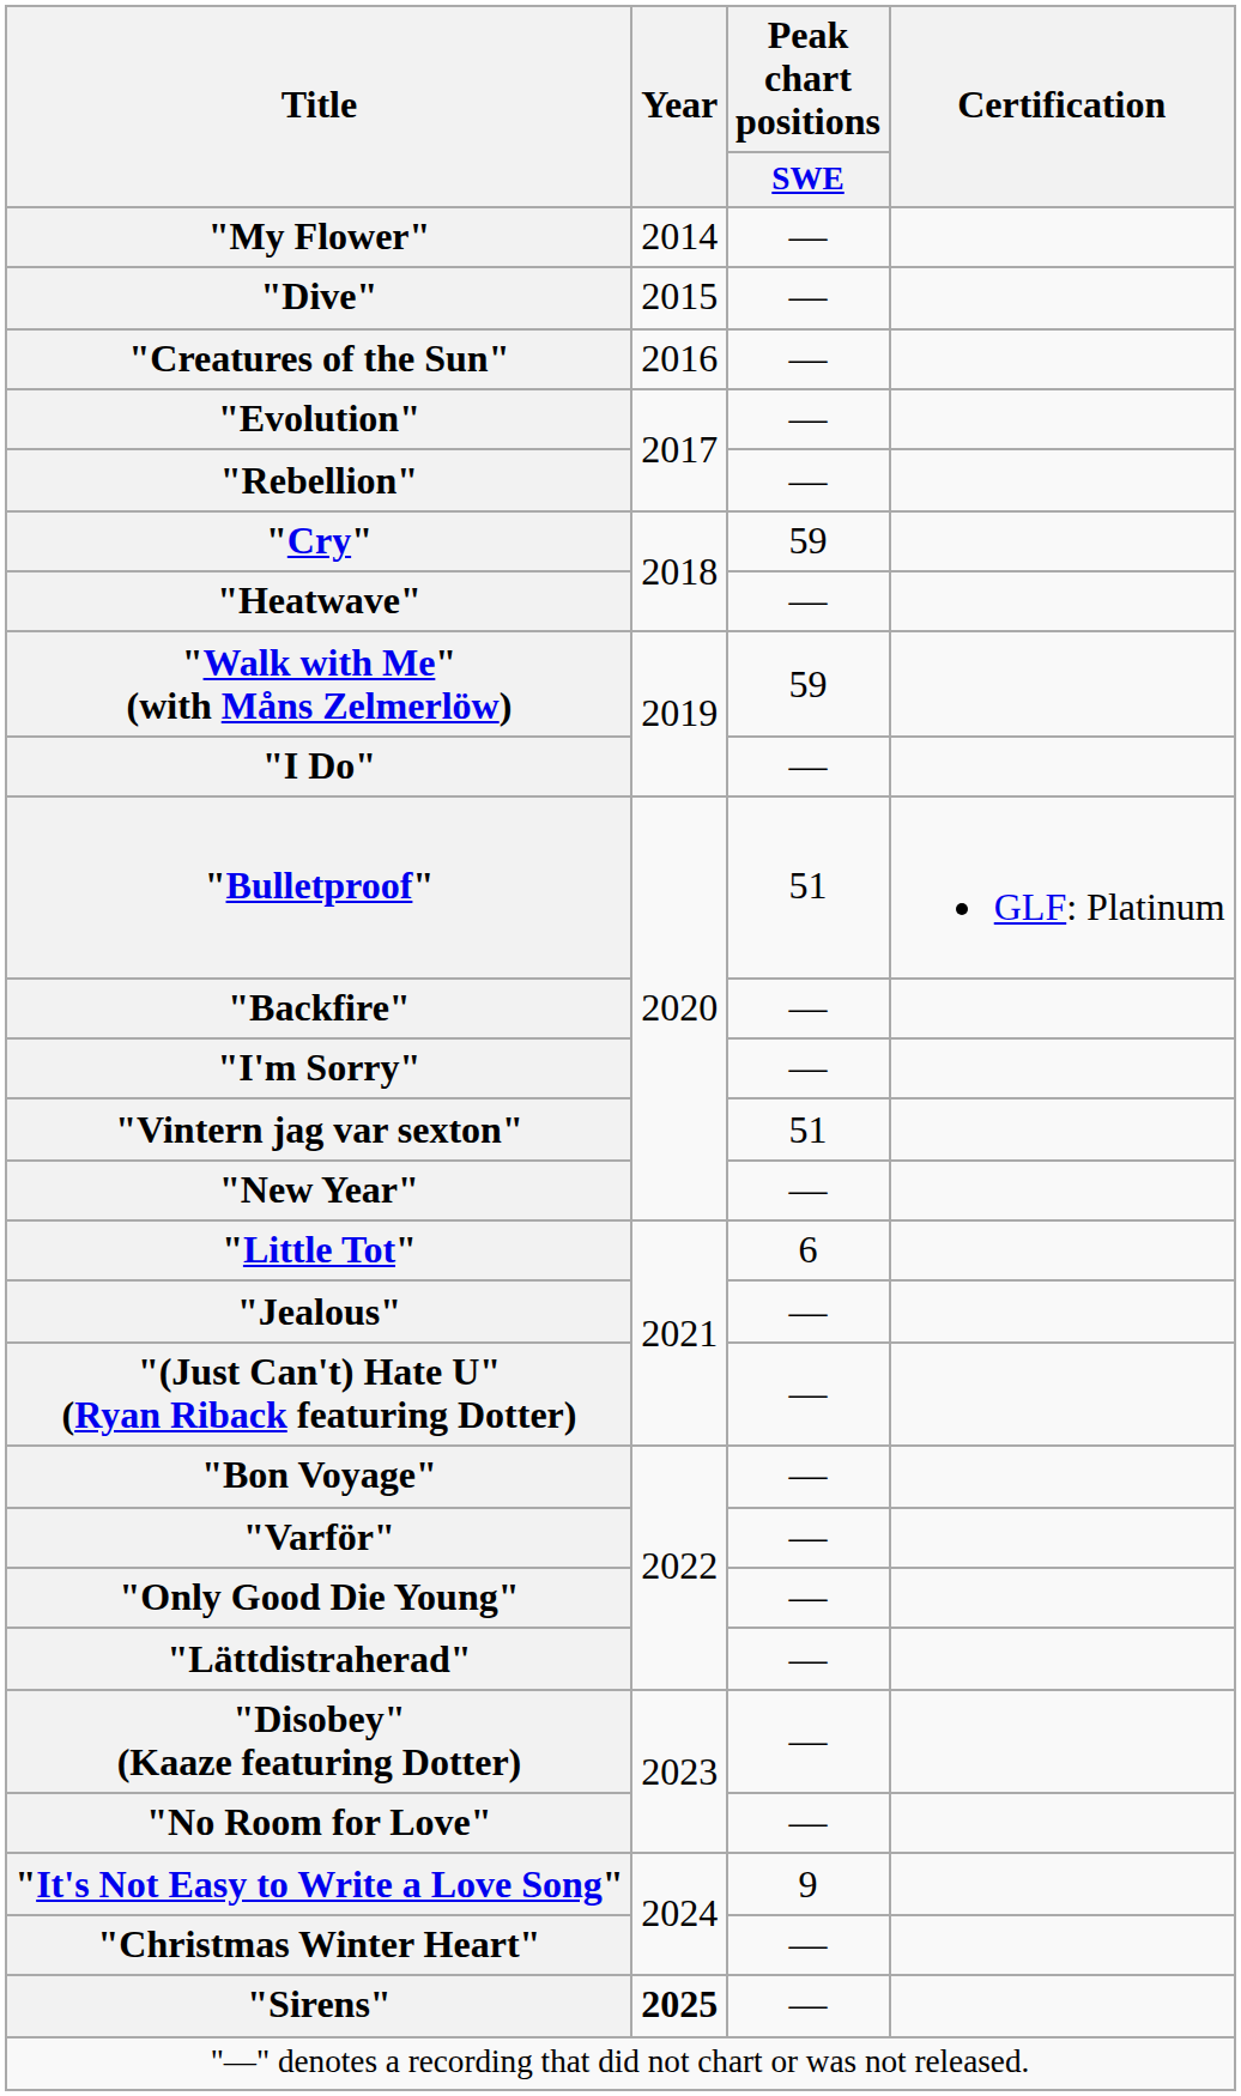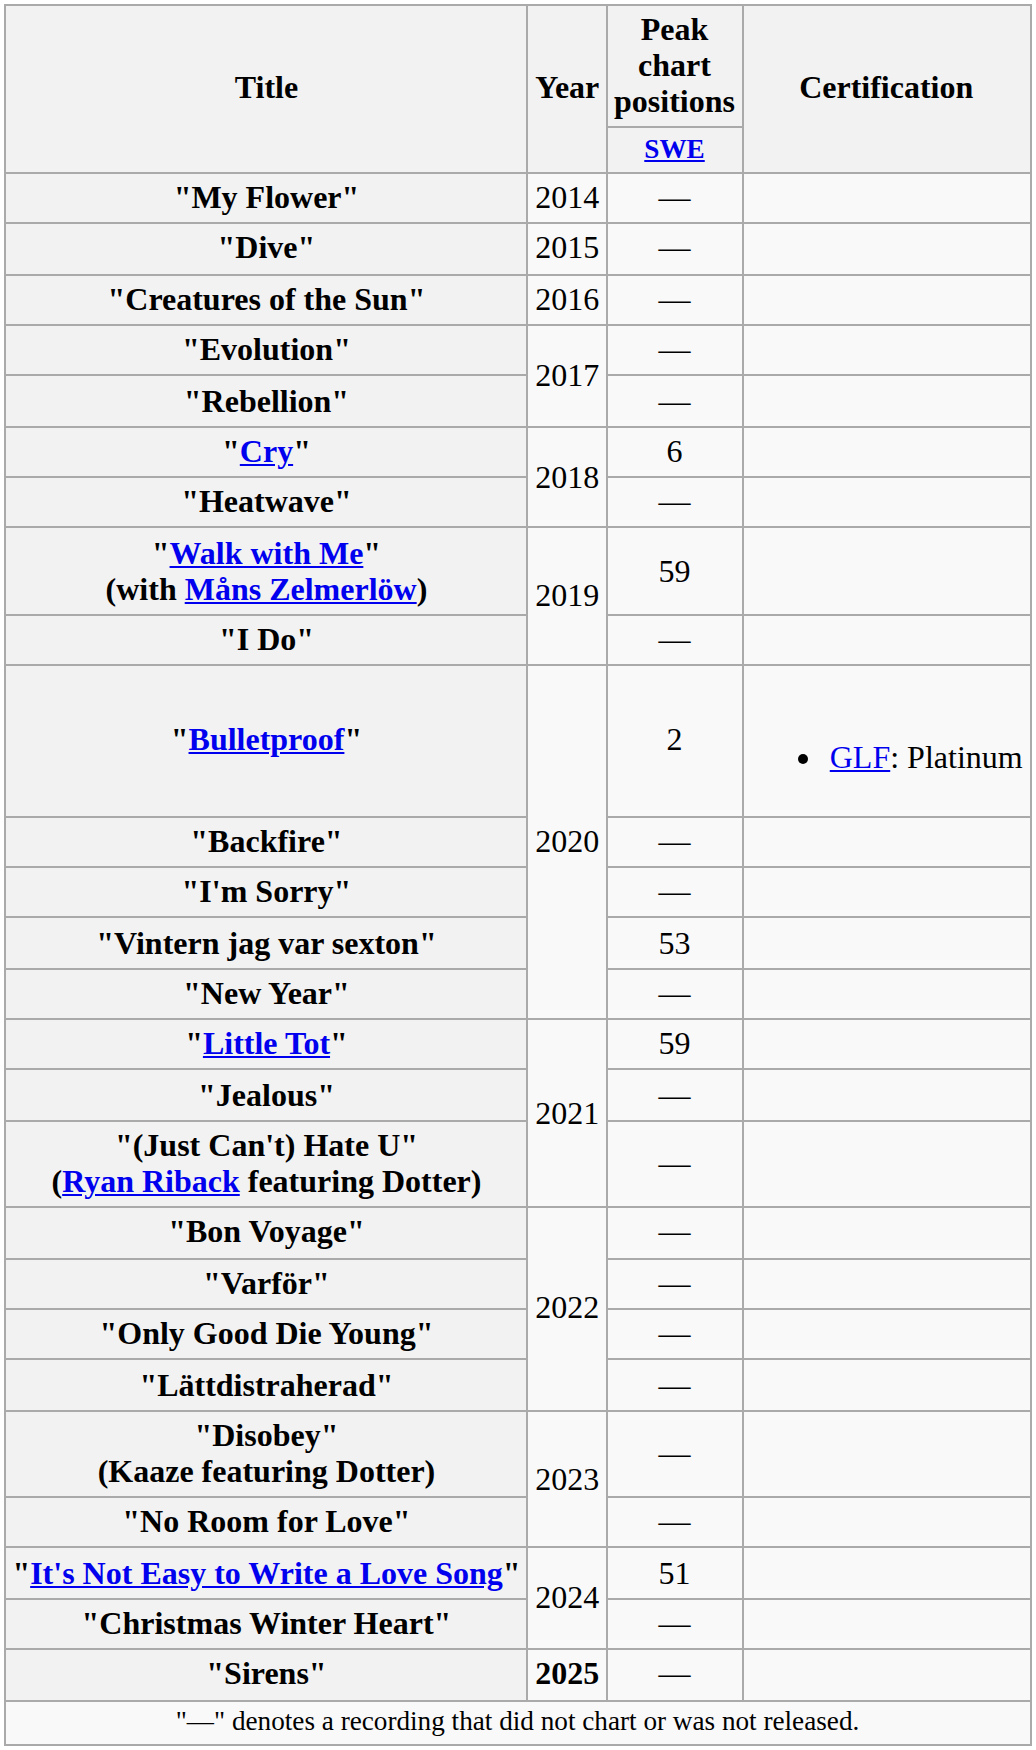"Cry" | Peak chart positions / SWE: 59 -> 6
"Bulletproof" | Peak chart positions / SWE: 51 -> 2
"Vintern jag var sexton" | Peak chart positions / SWE: 51 -> 53
"Little Tot" | Peak chart positions / SWE: 6 -> 59
"It's Not Easy to Write a Love Song" | Peak chart positions / SWE: 9 -> 51
